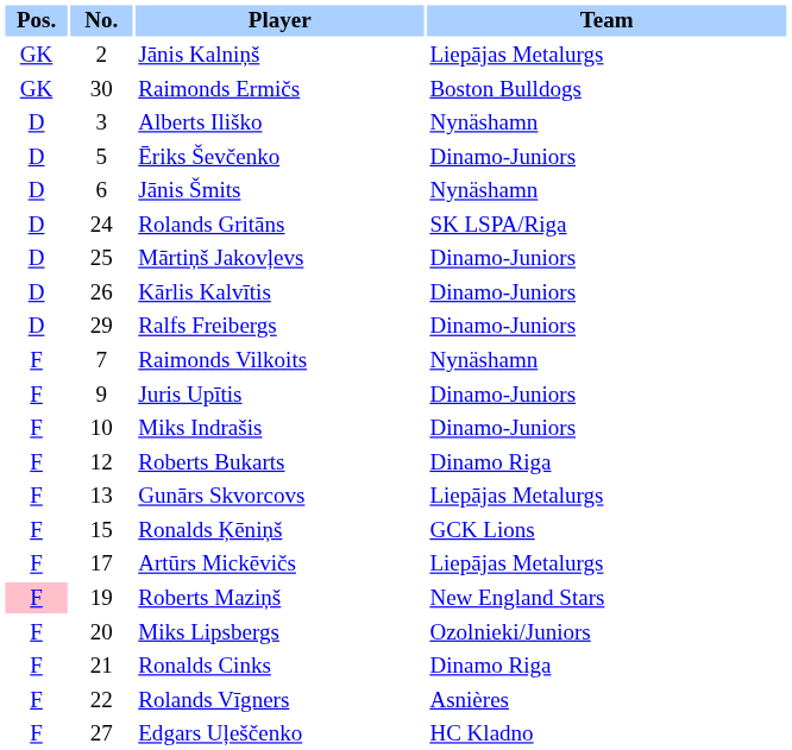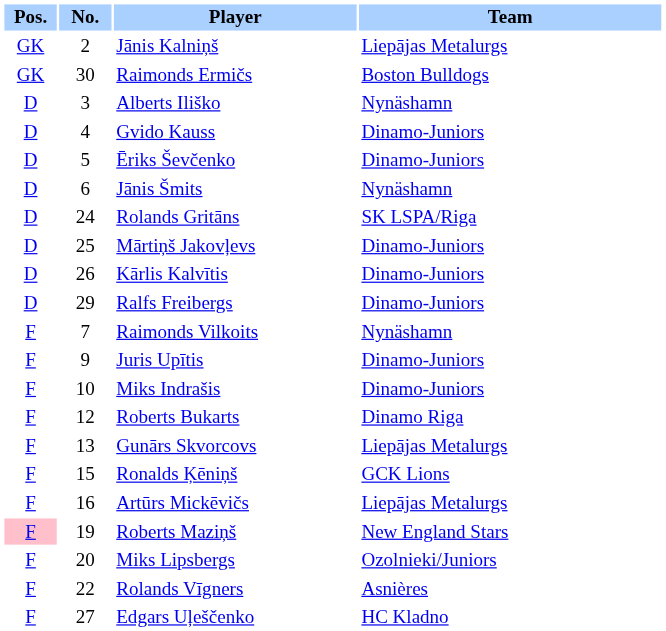+ row: D | 4 | Gvido Kauss | Dinamo-Juniors
Artūrs Mickēvičs | No.: 17 -> 16
- row: F | 21 | Ronalds Cinks | Dinamo Riga
